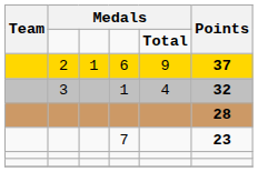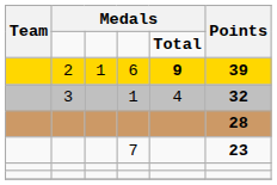6 | column 5: normal -> bold
6 | Points: 37 -> 39
